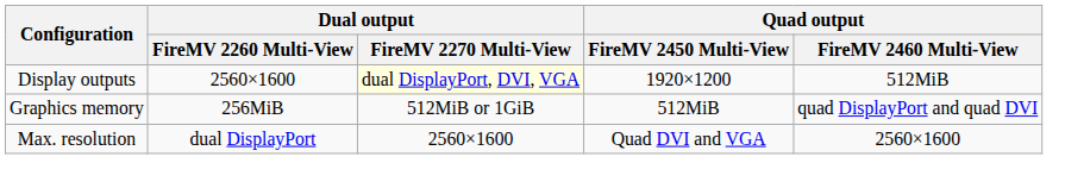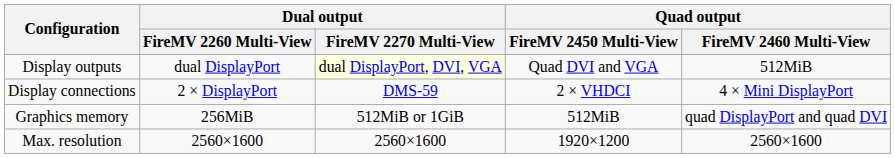Display outputs | Dual output / FireMV 2260 Multi-View: 2560×1600 -> dual DisplayPort
Display outputs | Quad output / FireMV 2450 Multi-View: 1920×1200 -> Quad DVI and VGA
+ row: Display connections | 2 × DisplayPort | DMS-59 | 2 × VHDCI | 4 × Mini DisplayPort
Max. resolution | Dual output / FireMV 2260 Multi-View: dual DisplayPort -> 2560×1600
Max. resolution | Quad output / FireMV 2450 Multi-View: Quad DVI and VGA -> 1920×1200
